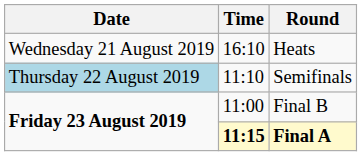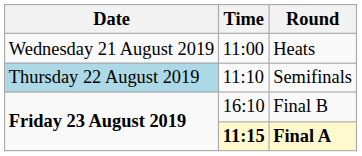Heats | Time: 16:10 -> 11:00
Final B | Time: 11:00 -> 16:10
